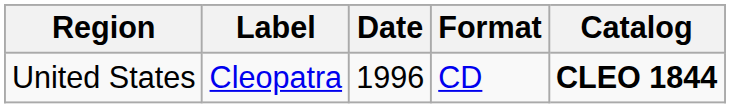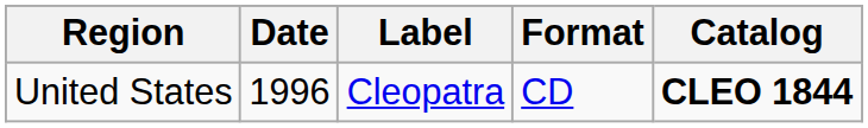columns swapped: Date <-> Label
